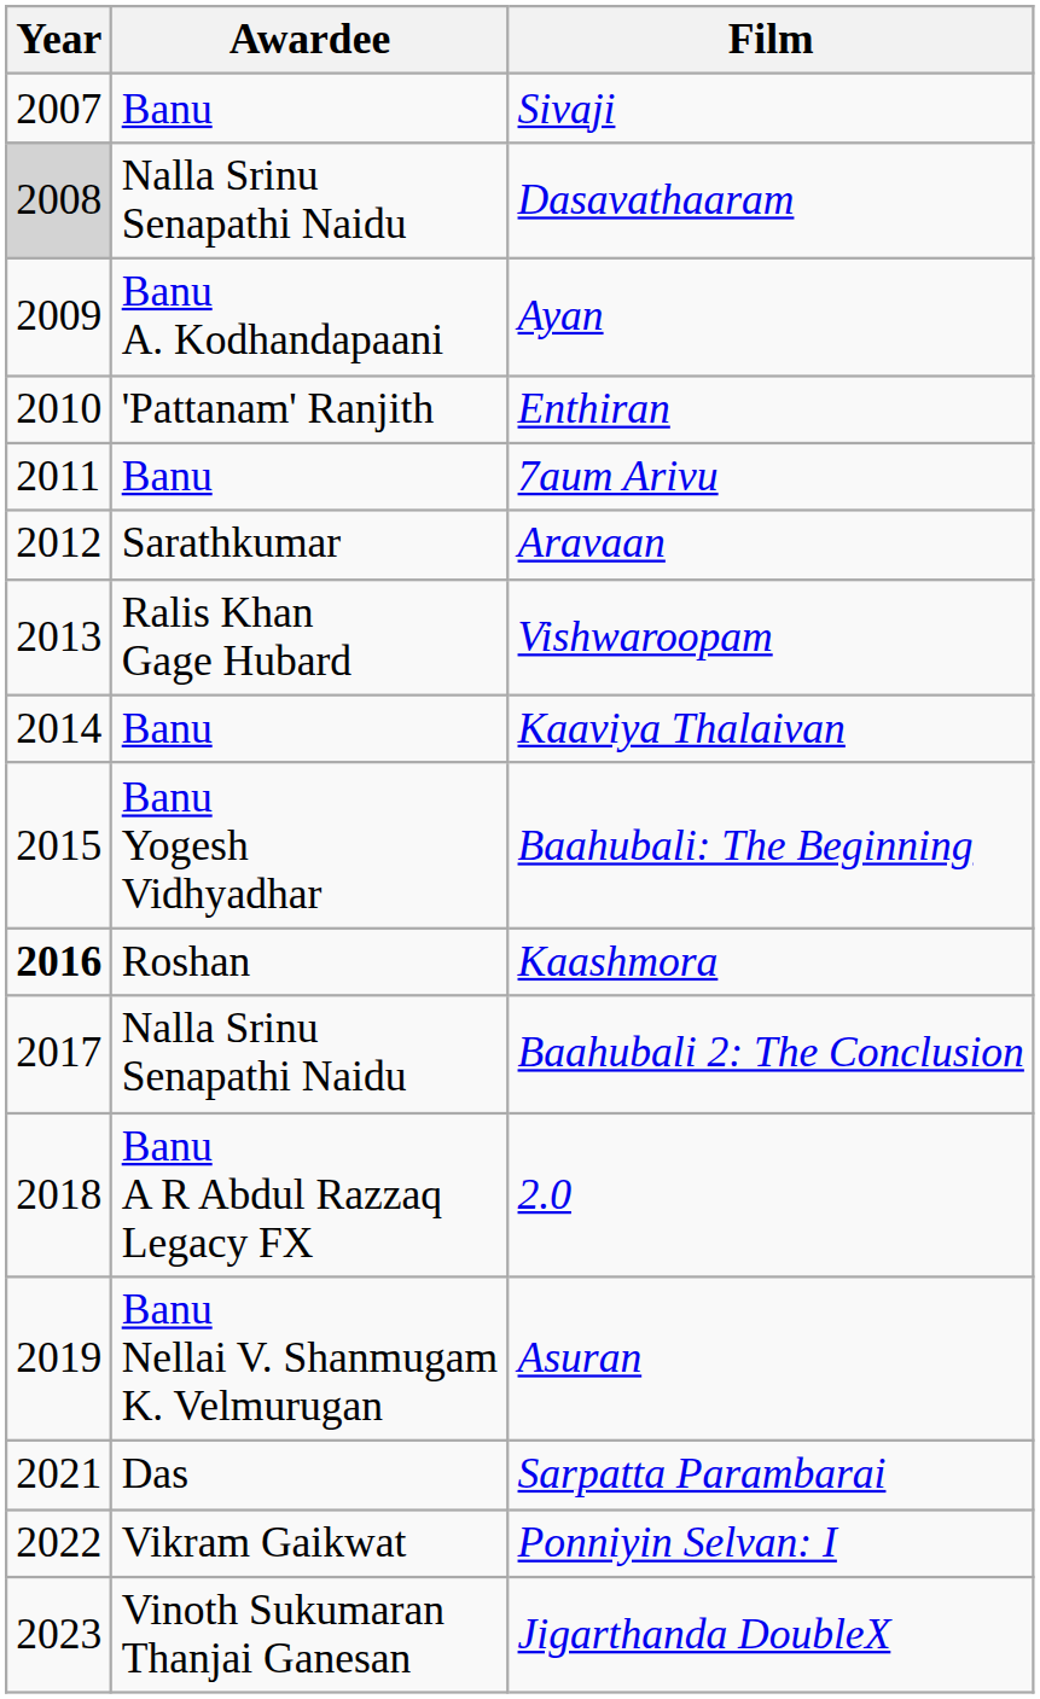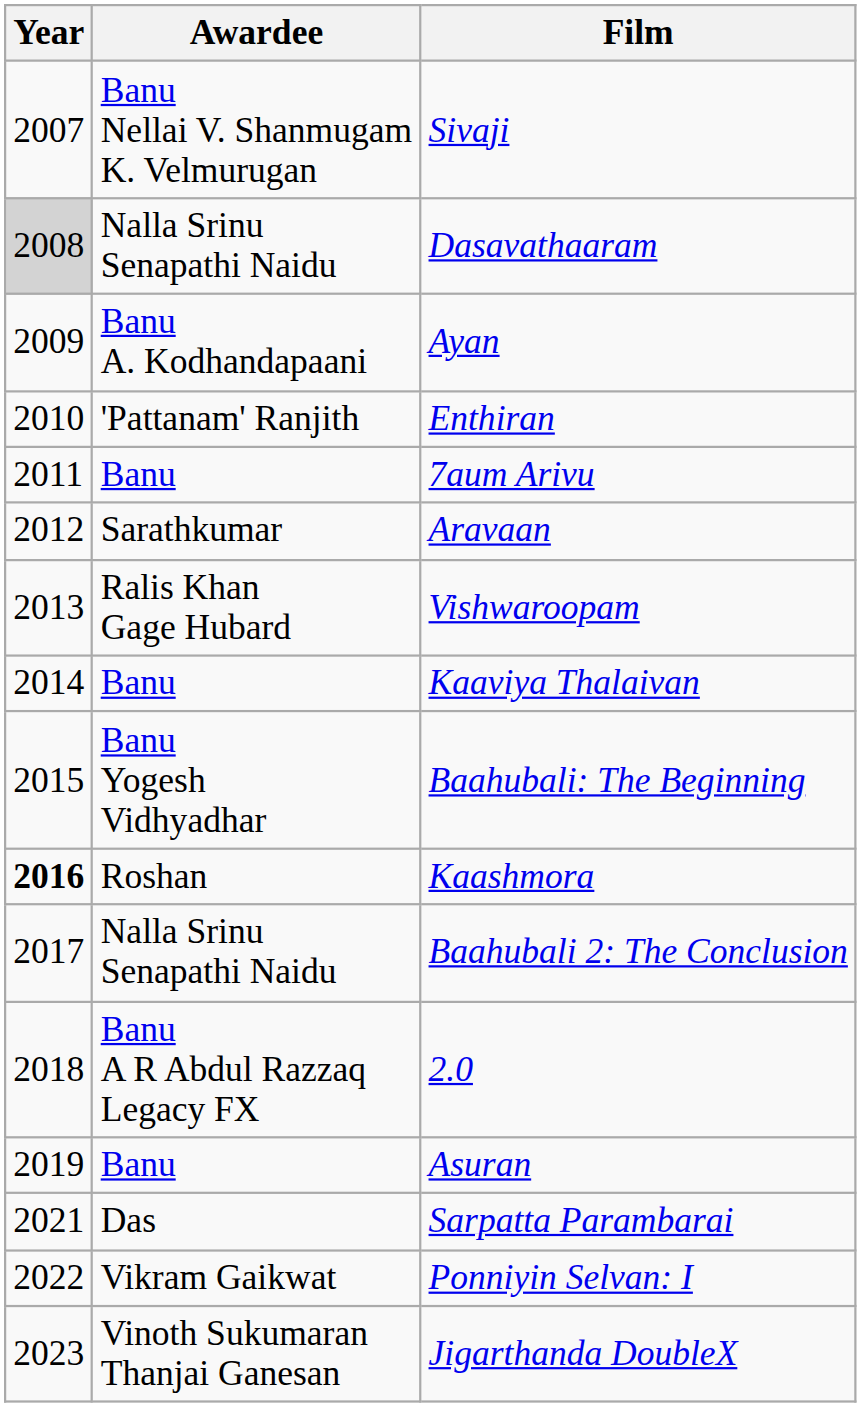Sivaji | Awardee: Banu -> Banu Nellai V. Shanmugam K. Velmurugan
Asuran | Awardee: Banu Nellai V. Shanmugam K. Velmurugan -> Banu
